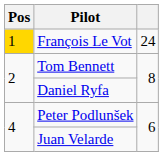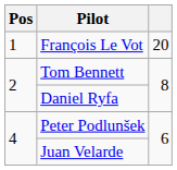François Le Vot | Pos: gold background -> no background
François Le Vot | column 3: 24 -> 20
